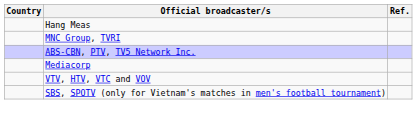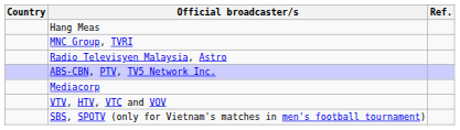+ row: Radio Televisyen Malaysia, Astro
